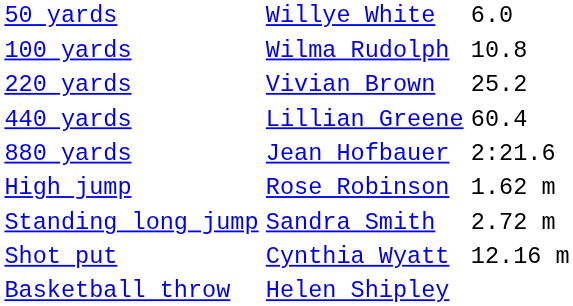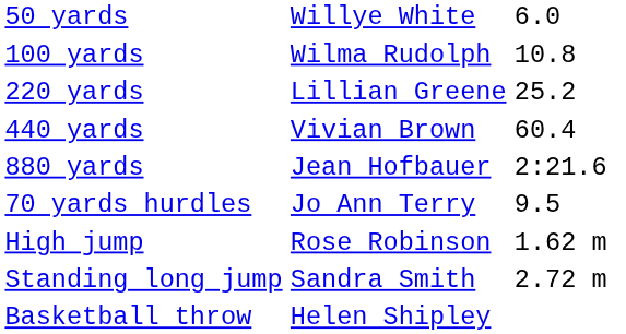220 yards | column 2: Vivian Brown -> Lillian Greene
440 yards | column 2: Lillian Greene -> Vivian Brown
+ row: 70 yards hurdles | Jo Ann Terry | 9.5
- row: Shot put | Cynthia Wyatt | 12.16 m
